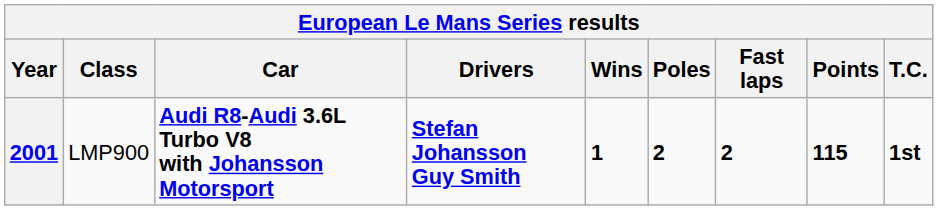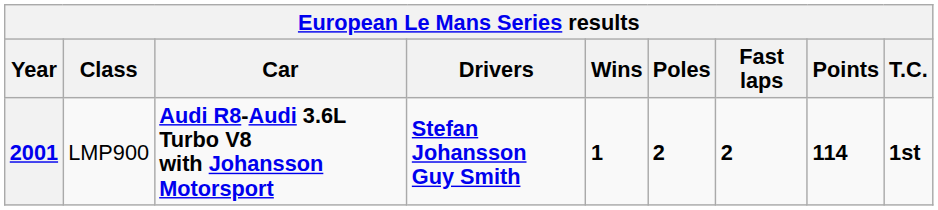2001 | Points: 115 -> 114
